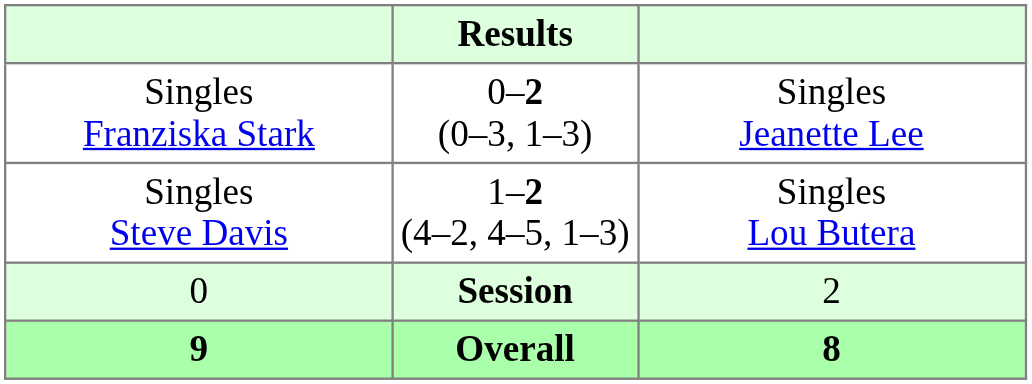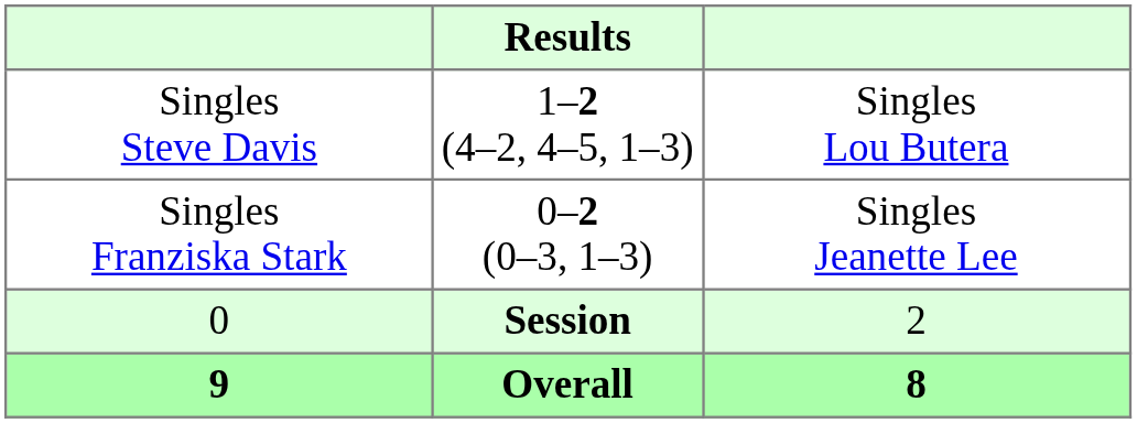rows swapped: Singles Steve Davis <-> Singles Franziska Stark
